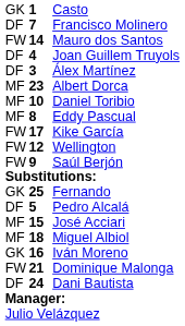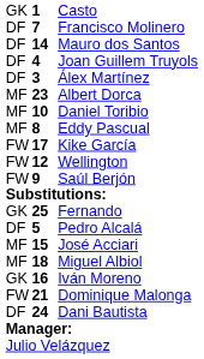Mauro dos Santos | column 1: FW -> DF
